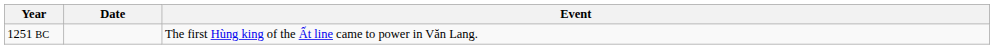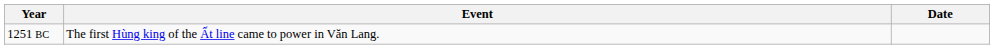columns swapped: Date <-> Event
